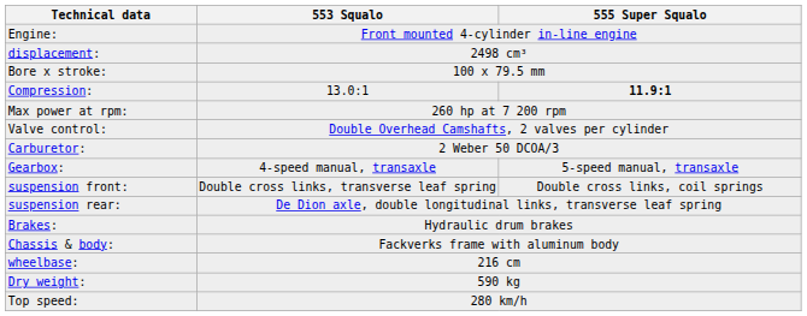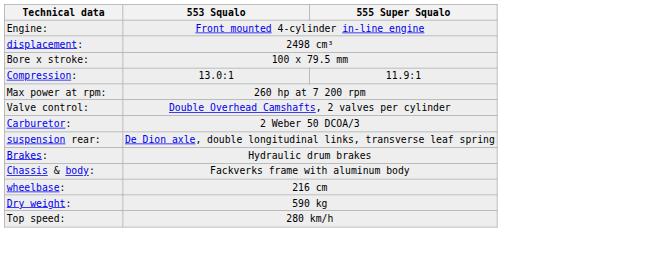Compression: | 555 Super Squalo: bold -> normal
- row: Gearbox: | 4-speed manual, transaxle | 5-speed manual, transaxle
- row: suspension front: | Double cross links, transverse leaf spring | Double cross links, coil springs
